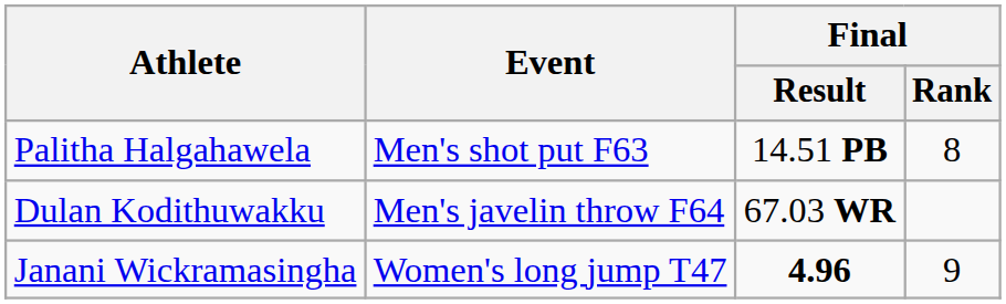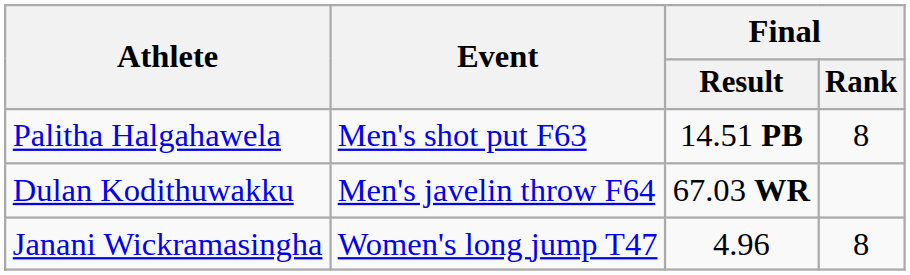Janani Wickramasingha | Final / Result: bold -> normal
Janani Wickramasingha | Final / Rank: 9 -> 8
